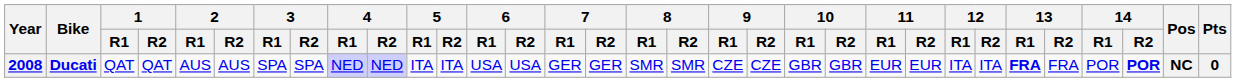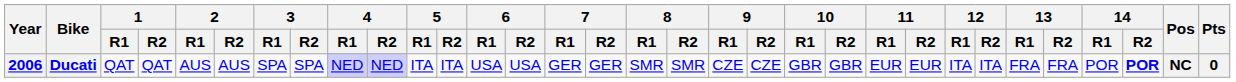Ducati | Year: 2008 -> 2006
Ducati | 13 / R1: bold -> normal
